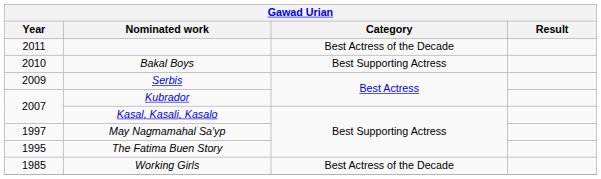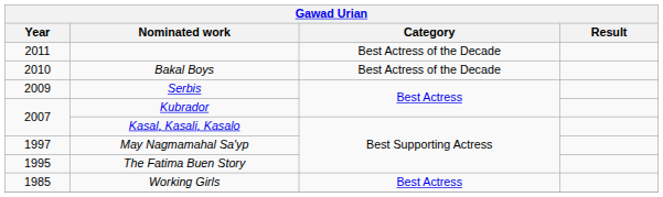Bakal Boys | Category: Best Supporting Actress -> Best Actress of the Decade
Working Girls | Category: Best Actress of the Decade -> Best Actress
